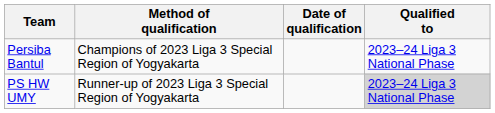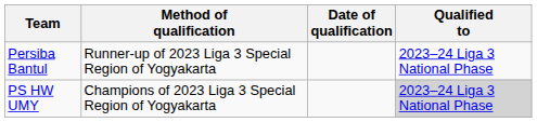Persiba Bantul | Method of qualification: Champions of 2023 Liga 3 Special Region of Yogyakarta -> Runner-up of 2023 Liga 3 Special Region of Yogyakarta
PS HW UMY | Method of qualification: Runner-up of 2023 Liga 3 Special Region of Yogyakarta -> Champions of 2023 Liga 3 Special Region of Yogyakarta
